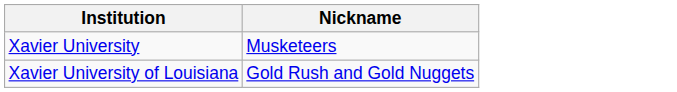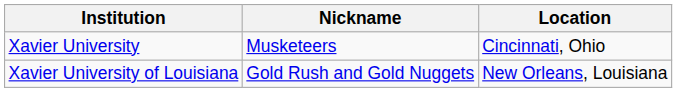+ column: Location | Cincinnati, Ohio | New Orleans, Louisiana
